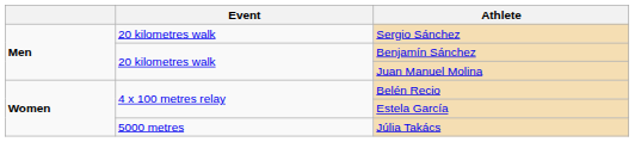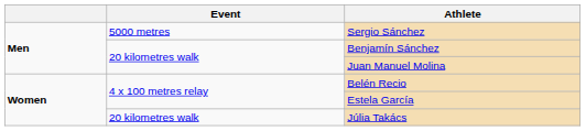Sergio Sánchez | Event: 20 kilometres walk -> 5000 metres
Júlia Takács | Event: 5000 metres -> 20 kilometres walk
